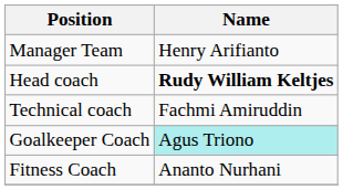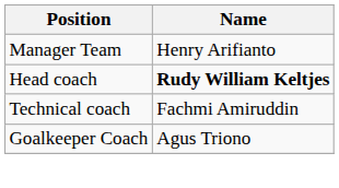Goalkeeper Coach | Name: paleturquoise background -> no background
- row: Fitness Coach | Ananto Nurhani
